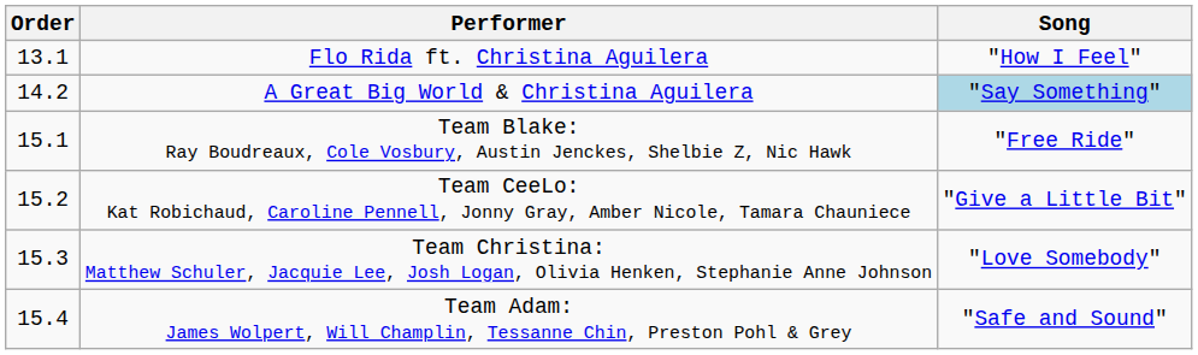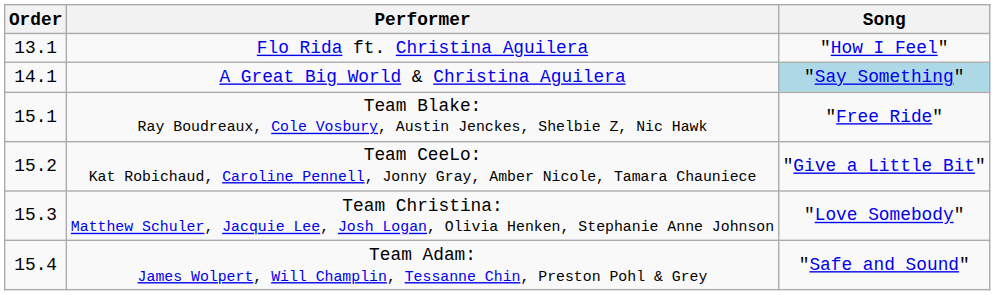A Great Big World & Christina Aguilera | Order: 14.2 -> 14.1
